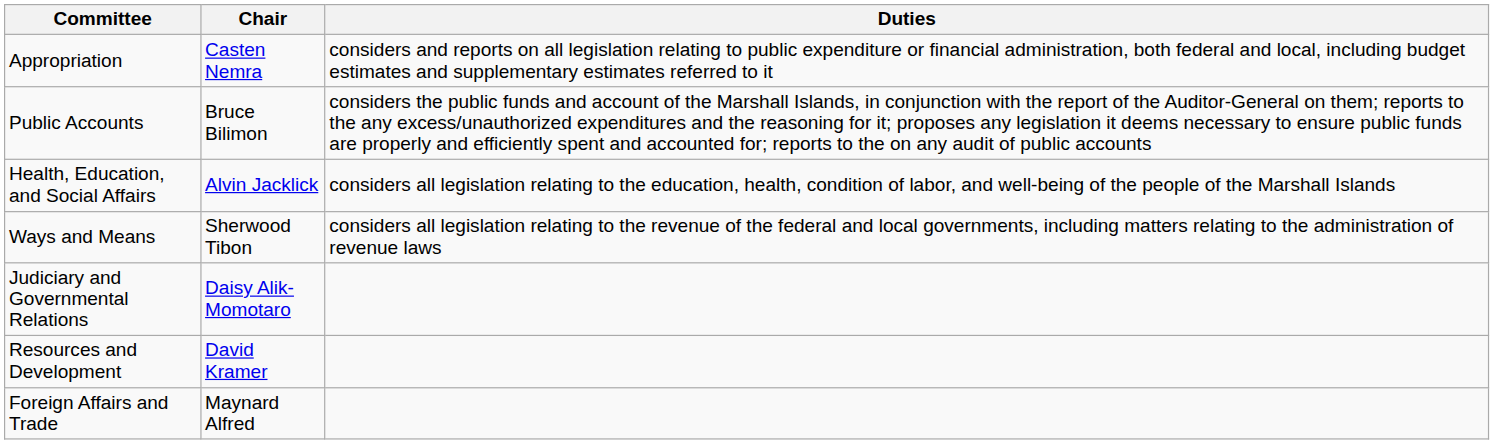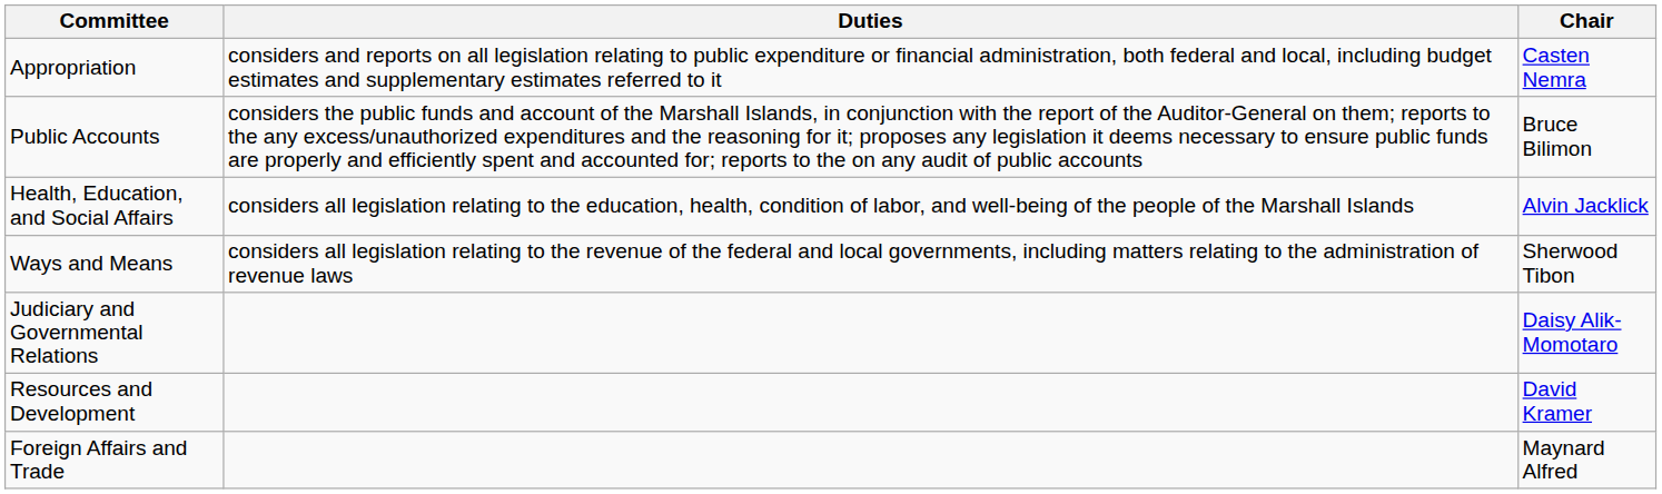columns swapped: Chair <-> Duties
